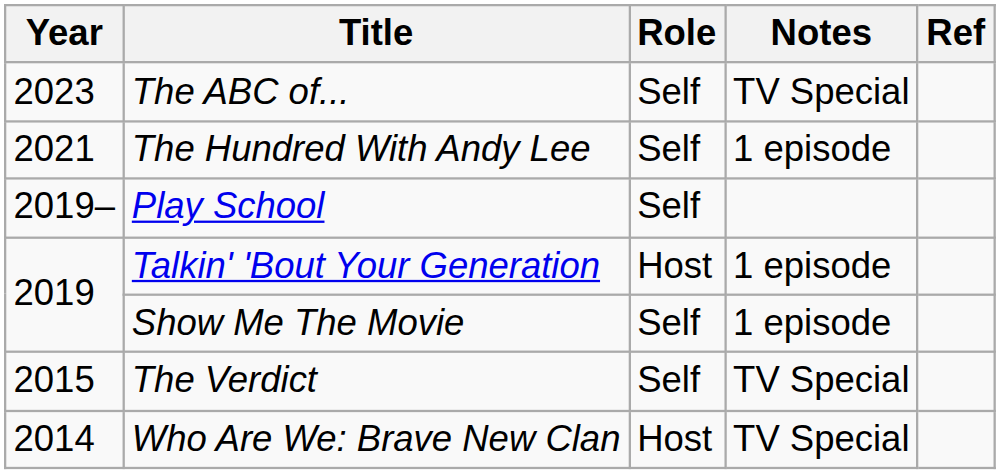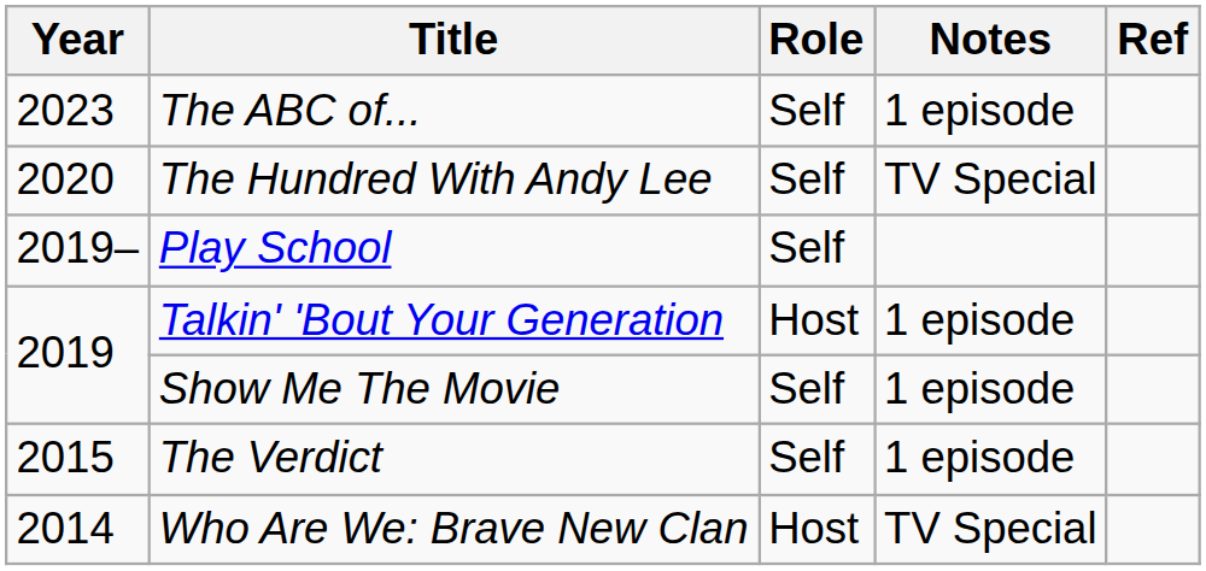The ABC of... | Notes: TV Special -> 1 episode
The Hundred With Andy Lee | Year: 2021 -> 2020
The Hundred With Andy Lee | Notes: 1 episode -> TV Special
The Verdict | Notes: TV Special -> 1 episode
